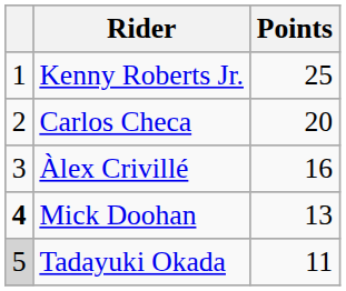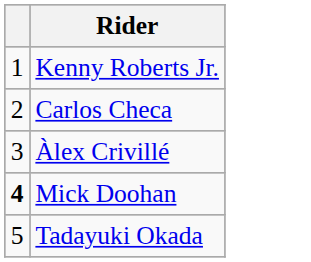- column: Points | 25 | 20 | 16 | 13 | 11
Tadayuki Okada | column 1: lightgrey background -> no background
